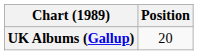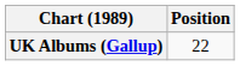UK Albums (Gallup) | Position: 20 -> 22
